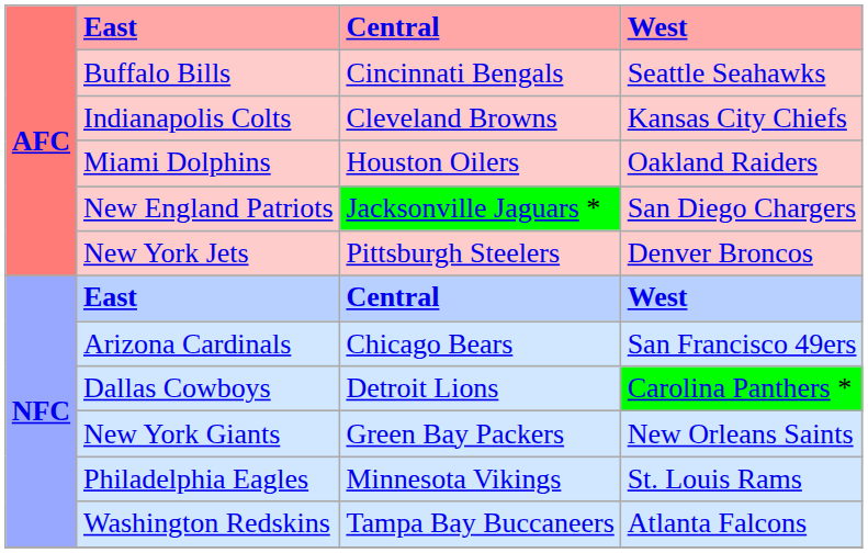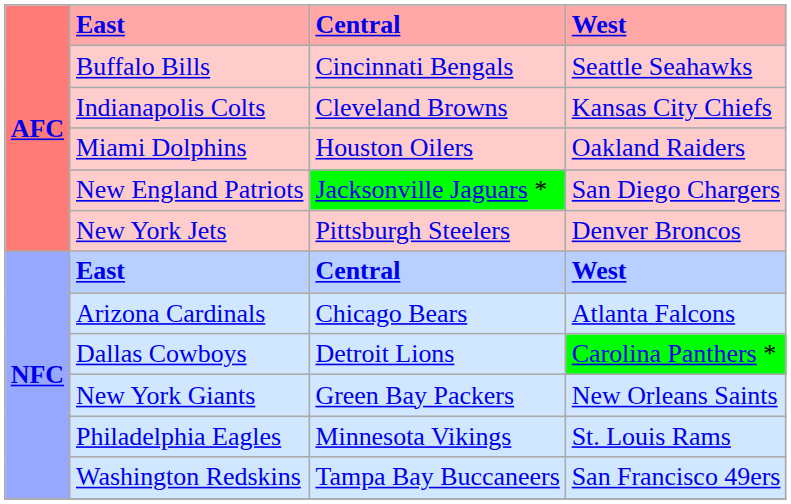Arizona Cardinals | West: San Francisco 49ers -> Atlanta Falcons
Washington Redskins | West: Atlanta Falcons -> San Francisco 49ers
